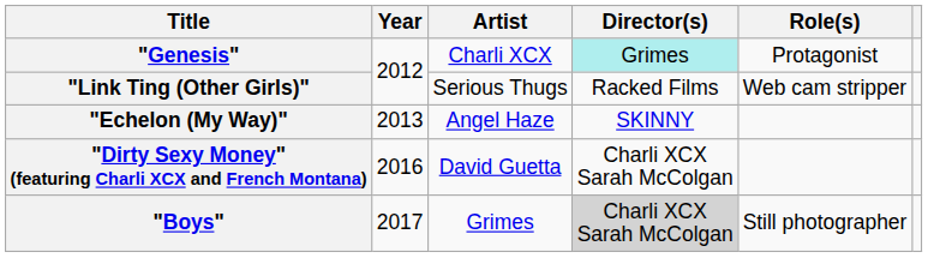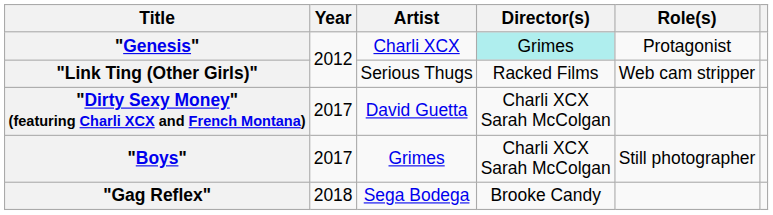- row: "Echelon (My Way)" | 2013 | Angel Haze | SKINNY
"Dirty Sexy Money" (featuring Charli XCX and French Montana) | Year: 2016 -> 2017
"Boys" | Director(s): lightgrey background -> no background
+ row: "Gag Reflex" | 2018 | Sega Bodega | Brooke Candy
